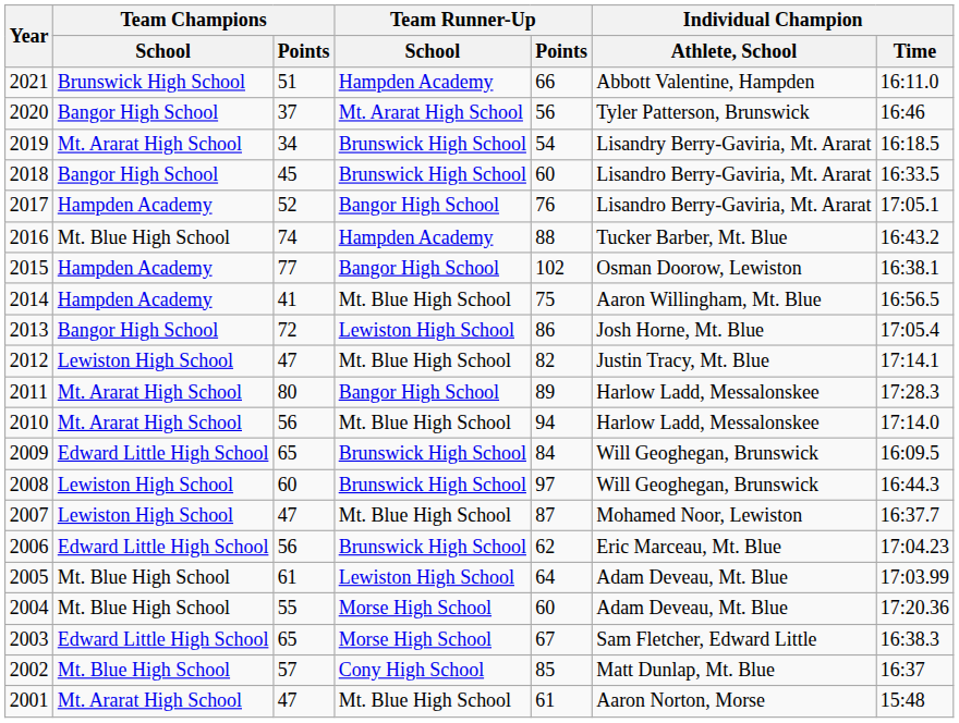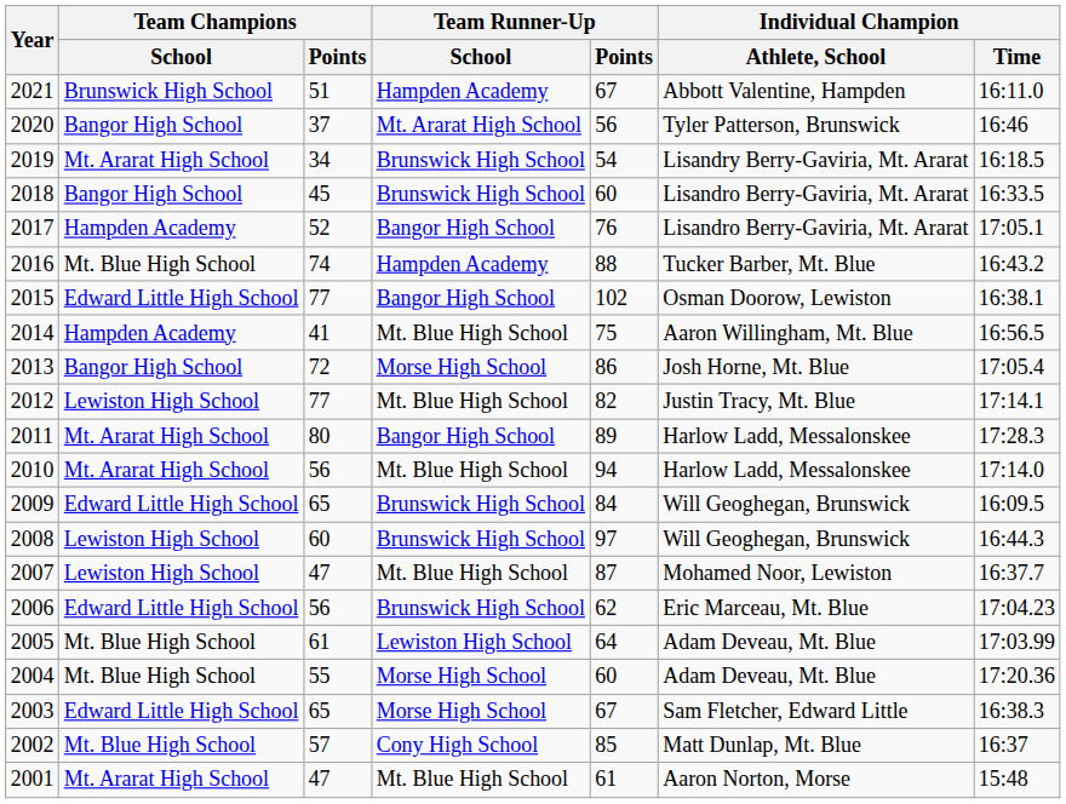2021 | Team Runner-Up / Points: 66 -> 67
2015 | Team Champions / School: Hampden Academy -> Edward Little High School
2013 | Team Runner-Up / School: Lewiston High School -> Morse High School
2012 | Team Champions / Points: 47 -> 77
